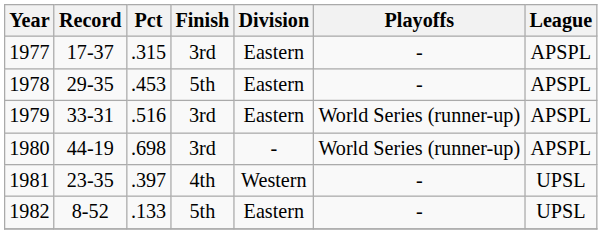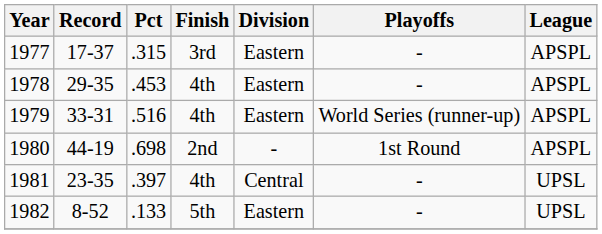1978 | Finish: 5th -> 4th
1979 | Finish: 3rd -> 4th
1980 | Finish: 3rd -> 2nd
1980 | Playoffs: World Series (runner-up) -> 1st Round
1981 | Division: Western -> Central
